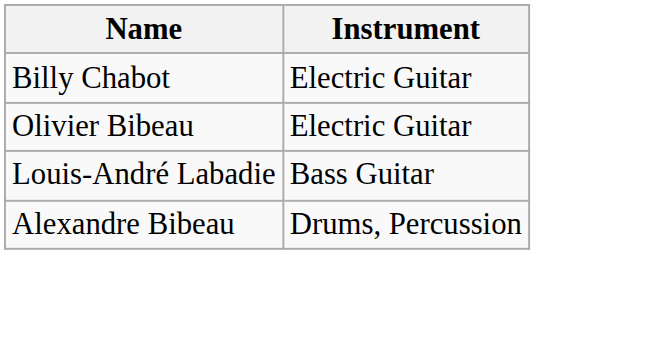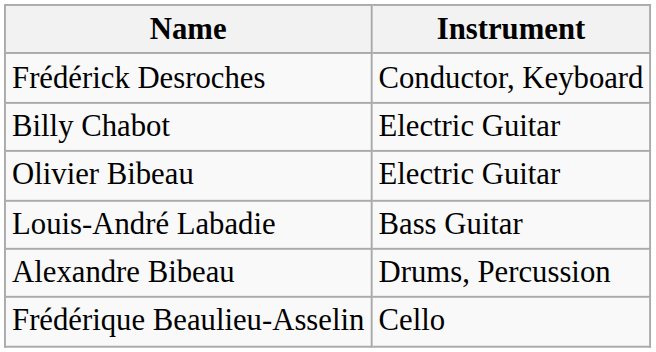+ row: Frédérick Desroches | Conductor, Keyboard
+ row: Frédérique Beaulieu-Asselin | Cello
